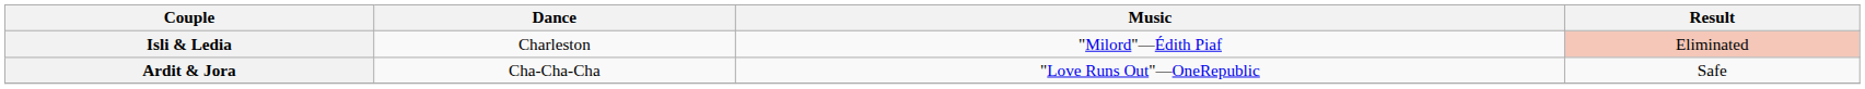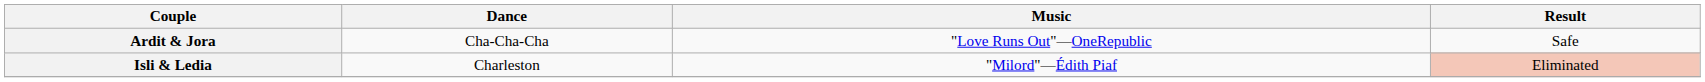rows swapped: Ardit & Jora <-> Isli & Ledia
